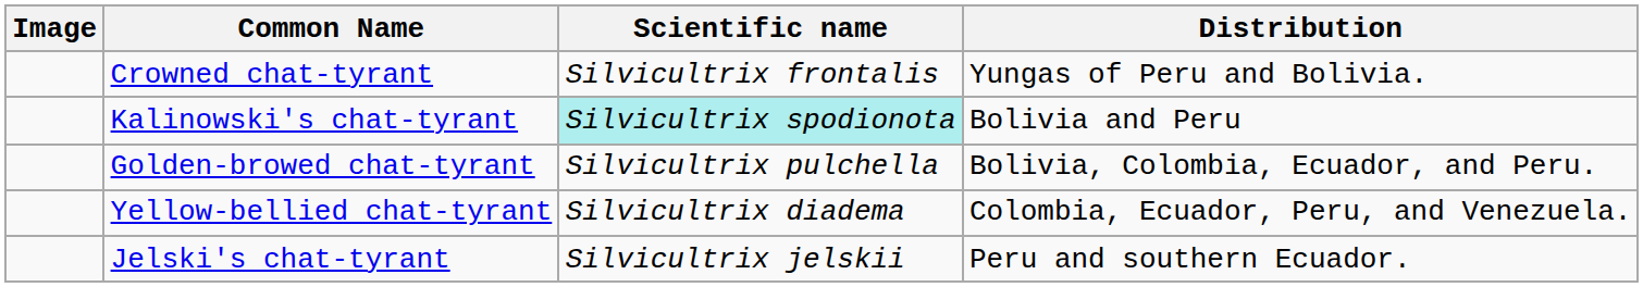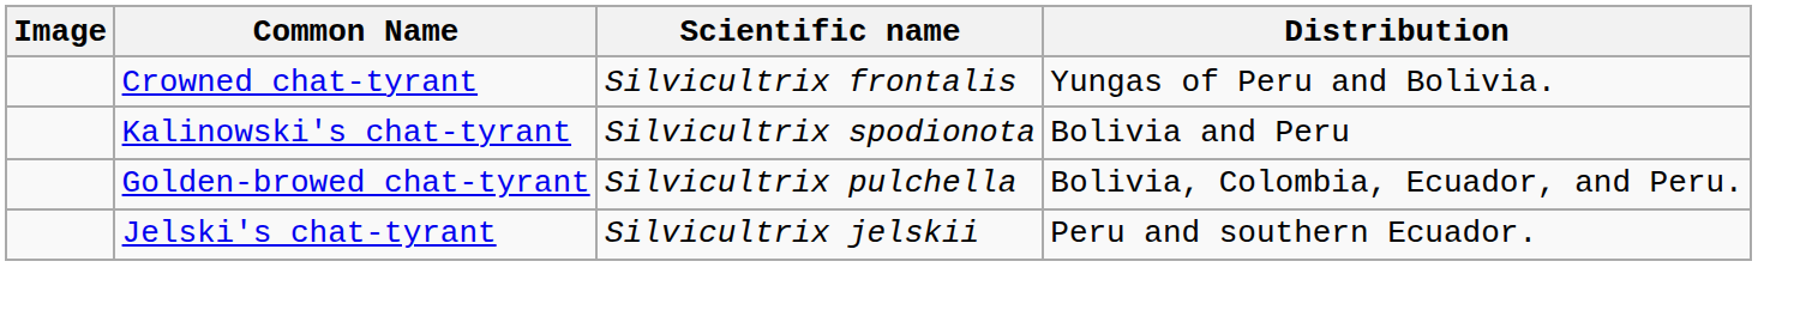Kalinowski's chat-tyrant | Scientific name: paleturquoise background -> no background
- row: Yellow-bellied chat-tyrant | Silvicultrix diadema | Colombia, Ecuador, Peru, and Venezuela.
